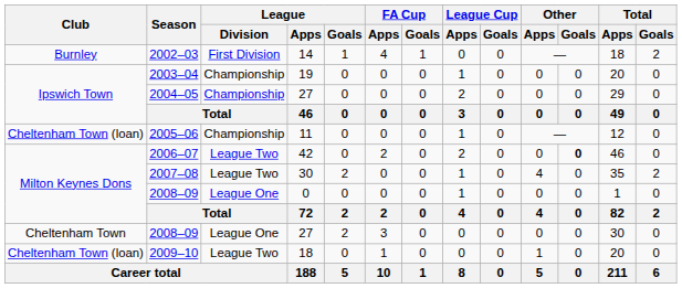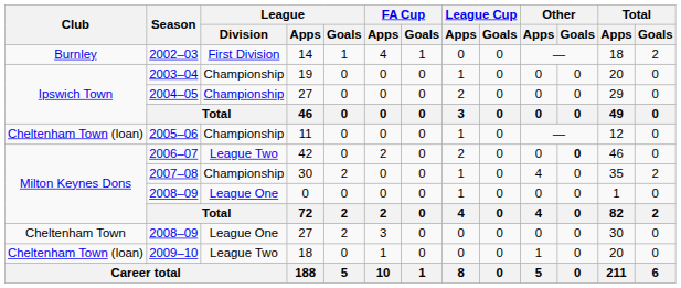2007–08 | League / Division: League Two -> Championship
